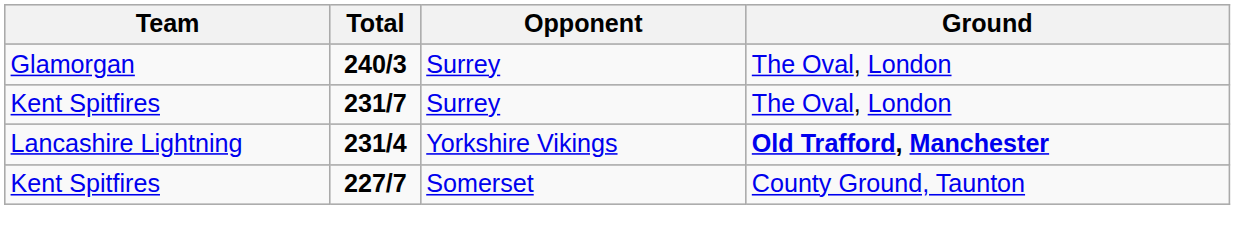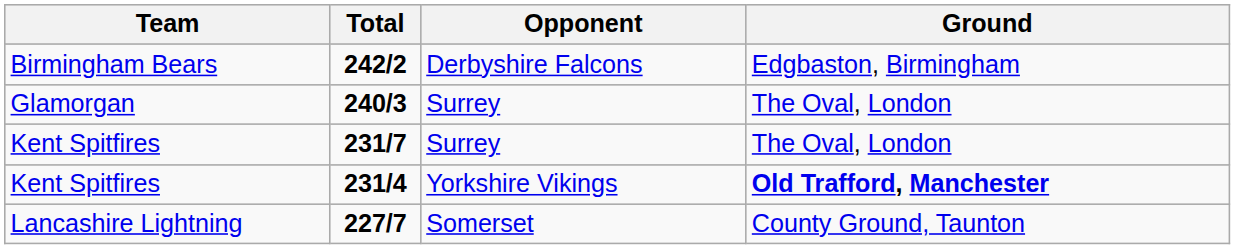+ row: Birmingham Bears | 242/2 | Derbyshire Falcons | Edgbaston, Birmingham
231/4 | Team: Lancashire Lightning -> Kent Spitfires
227/7 | Team: Kent Spitfires -> Lancashire Lightning
